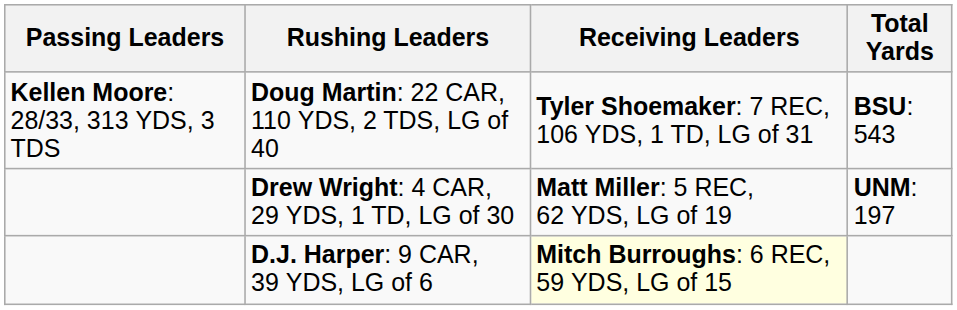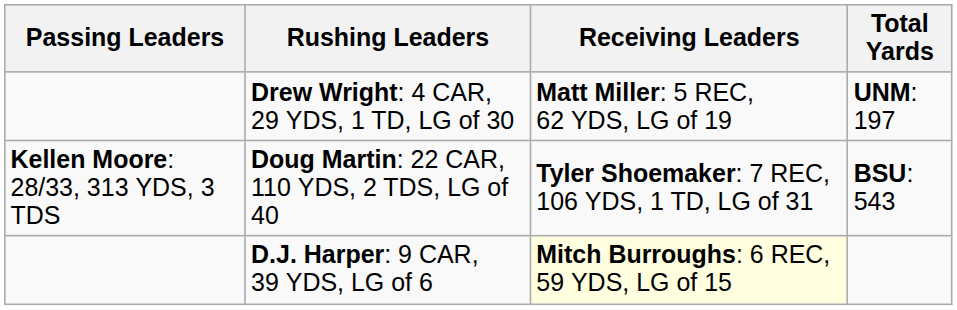rows swapped: Doug Martin: 22 CAR, 110 YDS, 2 TDS, LG of 40 <-> Drew Wright: 4 CAR, 29 YDS, 1 TD, LG of 30
